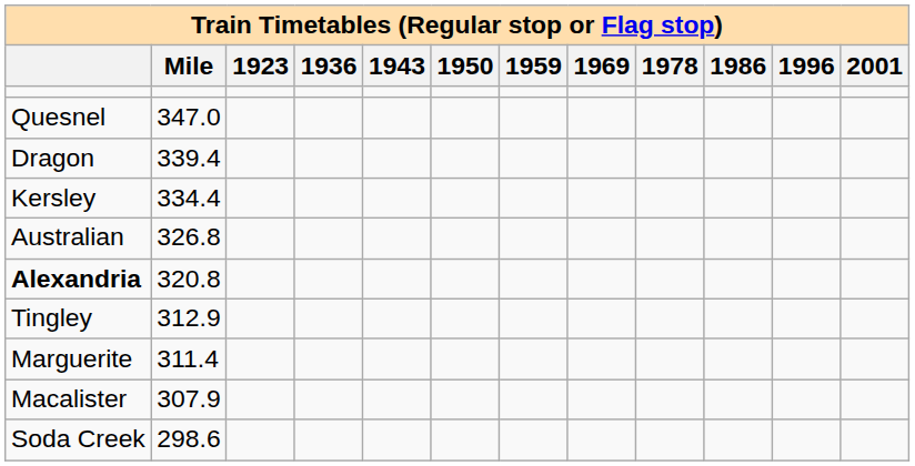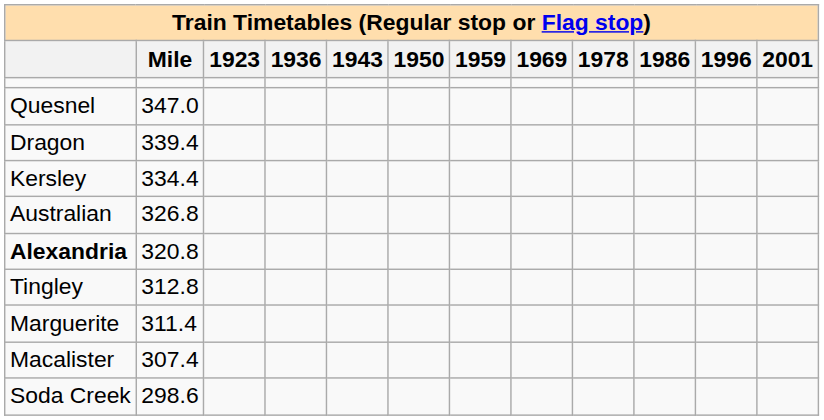Tingley | Mile: 312.9 -> 312.8
Macalister | Mile: 307.9 -> 307.4
